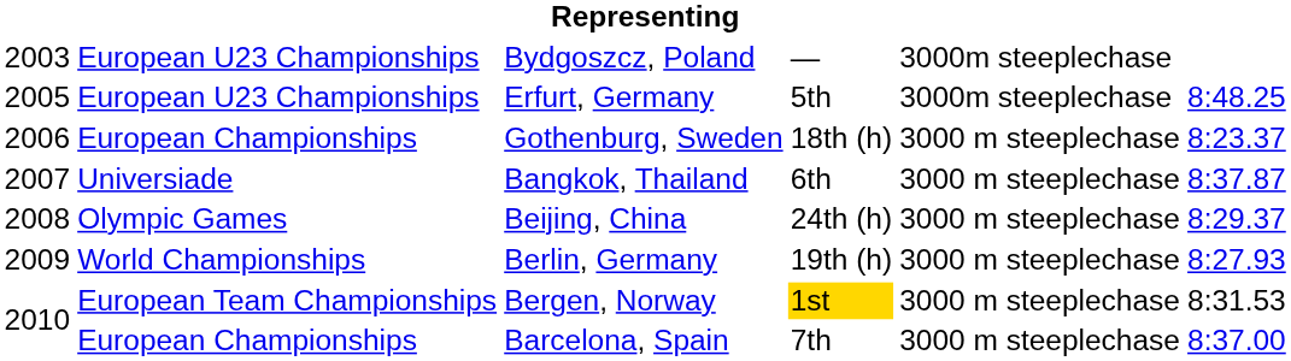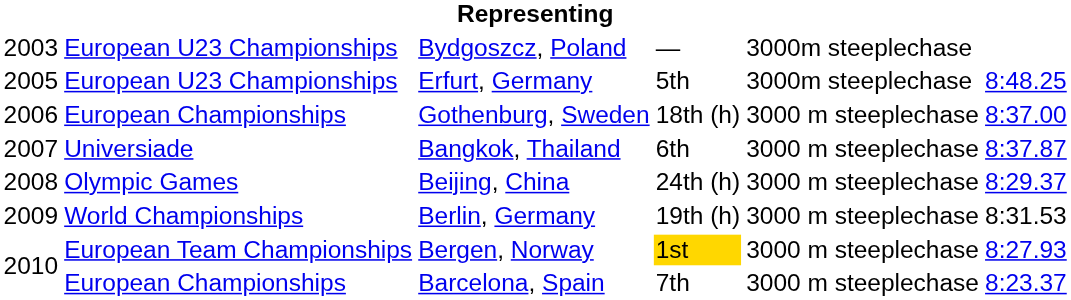Gothenburg, Sweden | column 6: 8:23.37 -> 8:37.00
Berlin, Germany | column 6: 8:27.93 -> 8:31.53
Bergen, Norway | column 6: 8:31.53 -> 8:27.93
Barcelona, Spain | column 6: 8:37.00 -> 8:23.37
